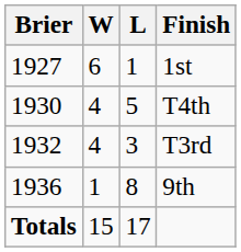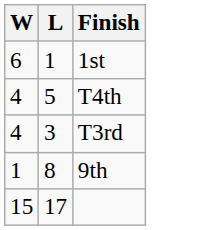- column: Brier | 1927 | 1930 | 1932 | 1936 | Totals
